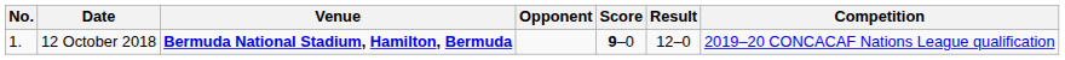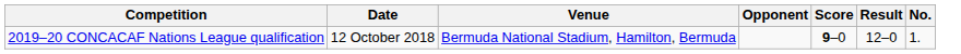columns swapped: No. <-> Competition
12 October 2018 | Venue: bold -> normal
